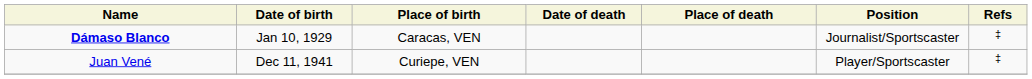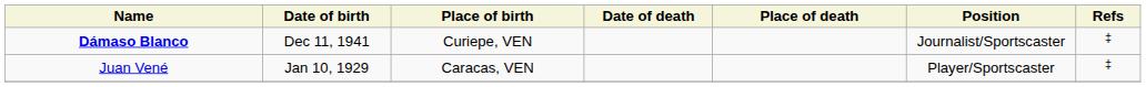Dámaso Blanco | Date of birth: Jan 10, 1929 -> Dec 11, 1941
Dámaso Blanco | Place of birth: Caracas, VEN -> Curiepe, VEN
Juan Vené | Date of birth: Dec 11, 1941 -> Jan 10, 1929
Juan Vené | Place of birth: Curiepe, VEN -> Caracas, VEN
